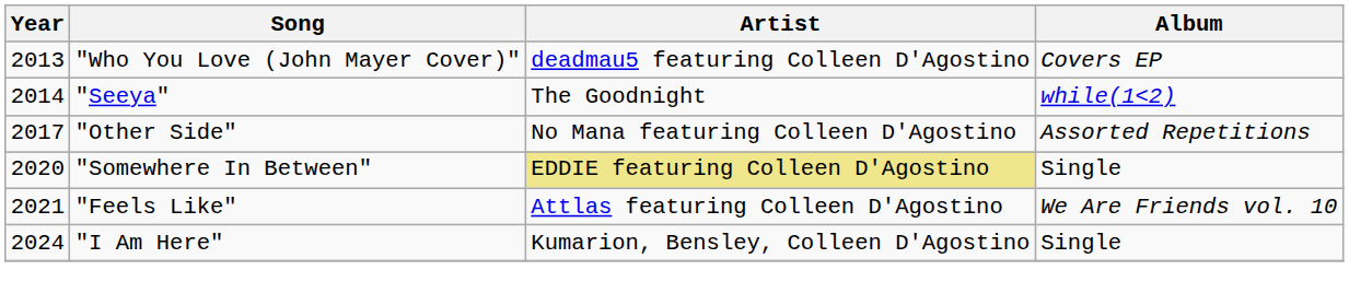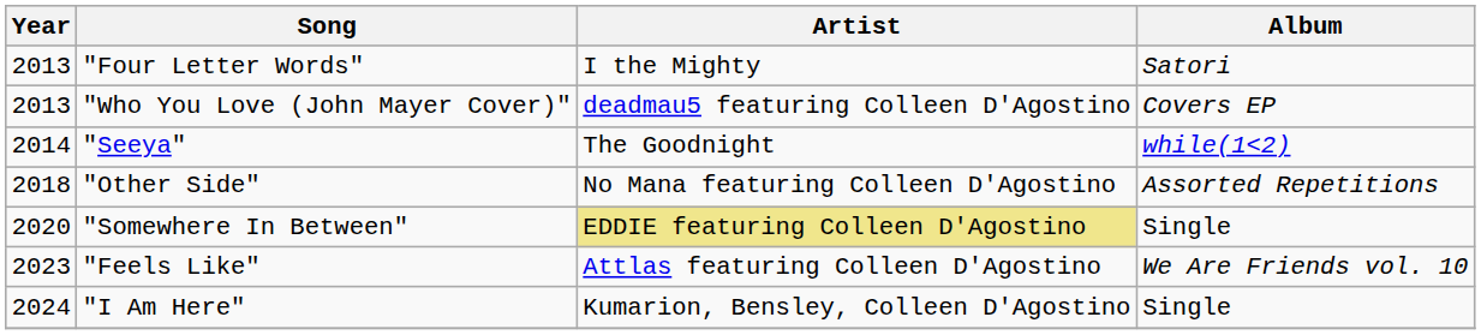+ row: 2013 | "Four Letter Words" | I the Mighty | Satori
"Other Side" | Year: 2017 -> 2018
"Feels Like" | Year: 2021 -> 2023
